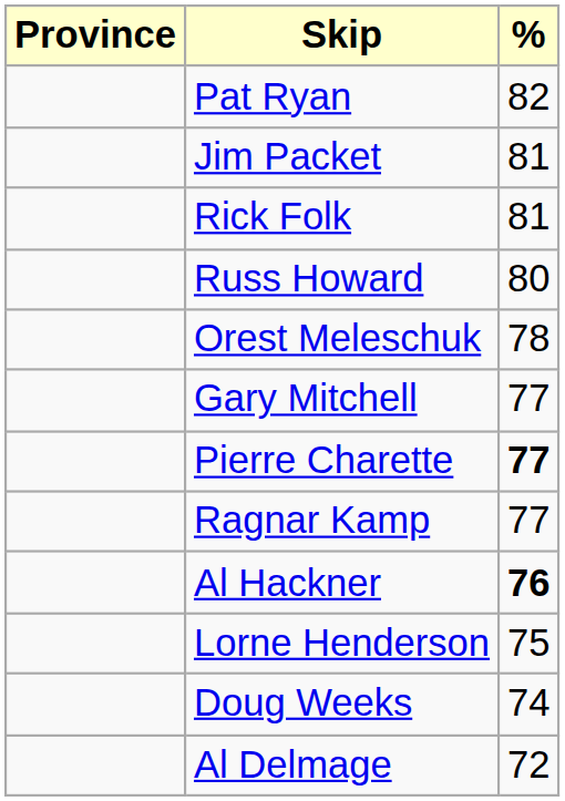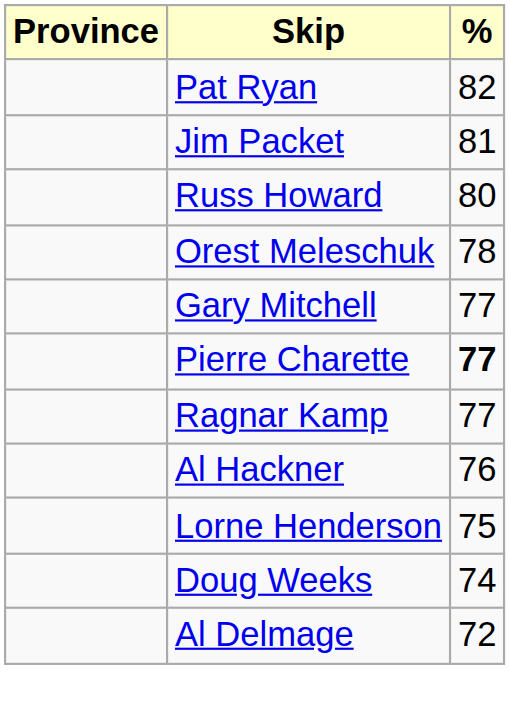- row: Rick Folk | 81
Al Hackner | %: bold -> normal
